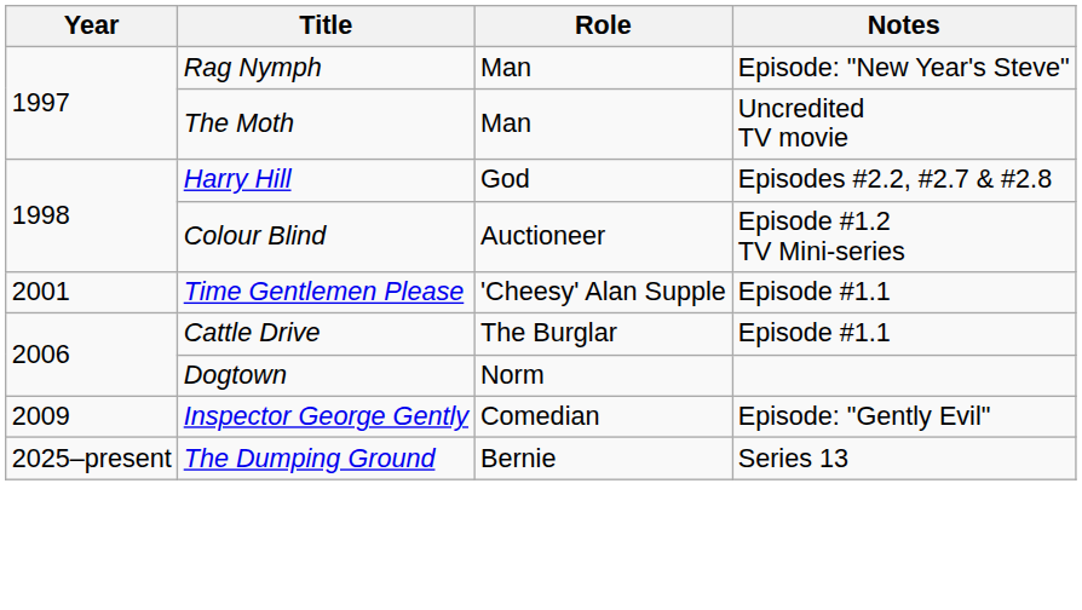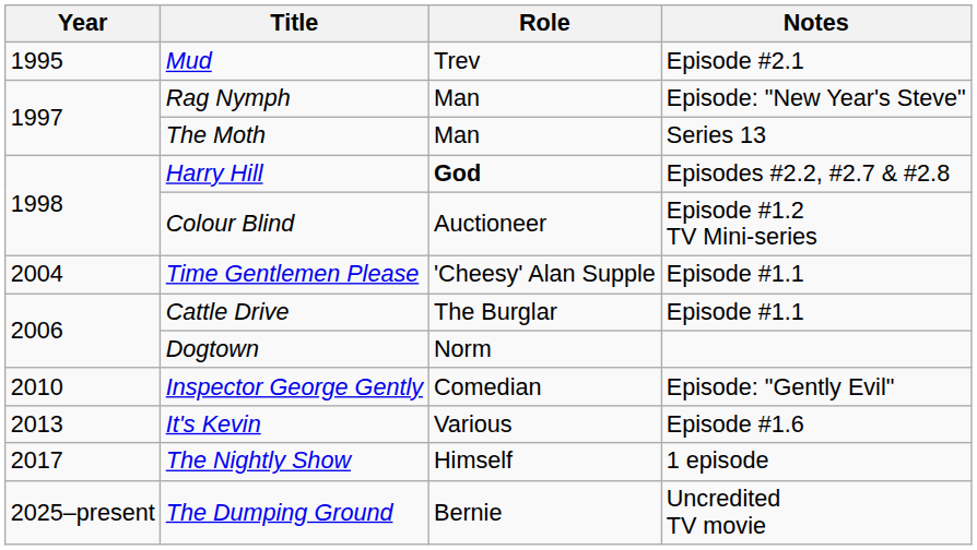+ row: 1995 | Mud | Trev | Episode #2.1
The Moth | Notes: Uncredited TV movie -> Series 13
Harry Hill | Role: normal -> bold
Time Gentlemen Please | Year: 2001 -> 2004
Inspector George Gently | Year: 2009 -> 2010
+ row: 2013 | It's Kevin | Various | Episode #1.6
+ row: 2017 | The Nightly Show | Himself | 1 episode
The Dumping Ground | Notes: Series 13 -> Uncredited TV movie
